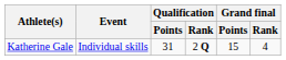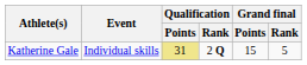Katherine Gale | Qualification / Points: no background -> khaki background
Katherine Gale | Grand final / Rank: 4 -> 5
